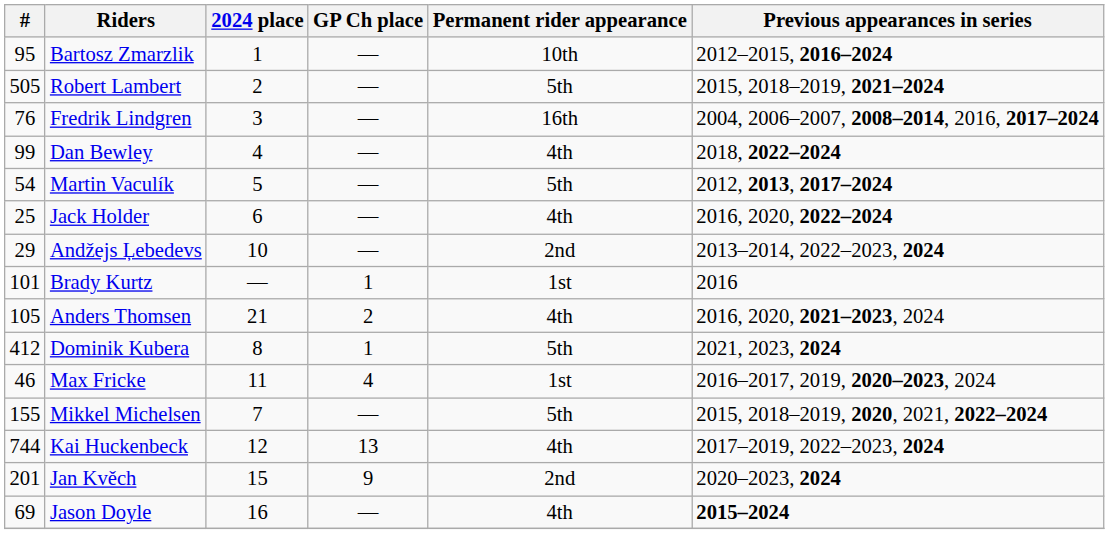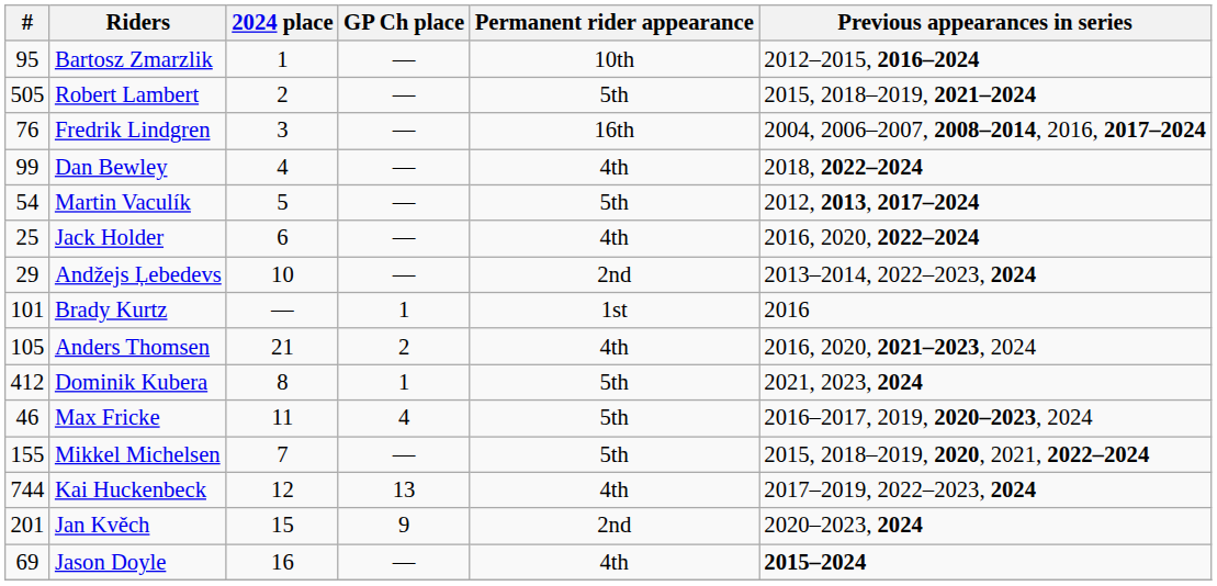Max Fricke | Permanent rider appearance: 1st -> 5th
